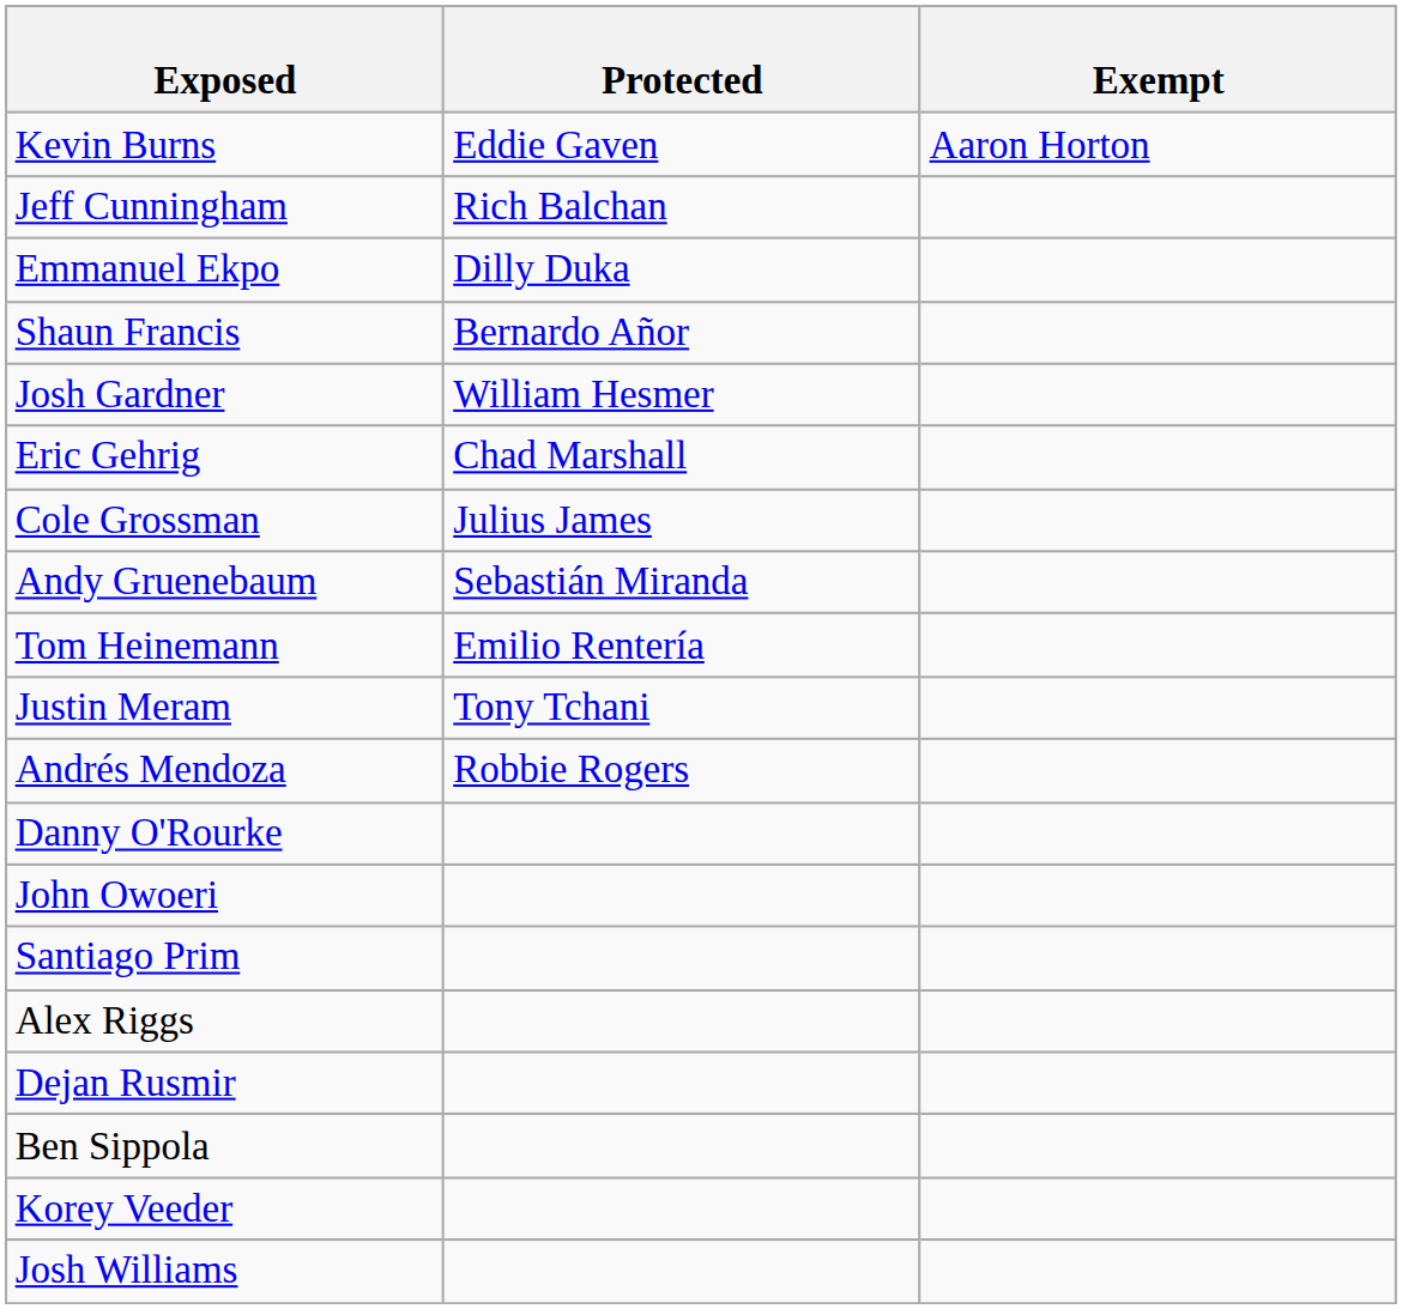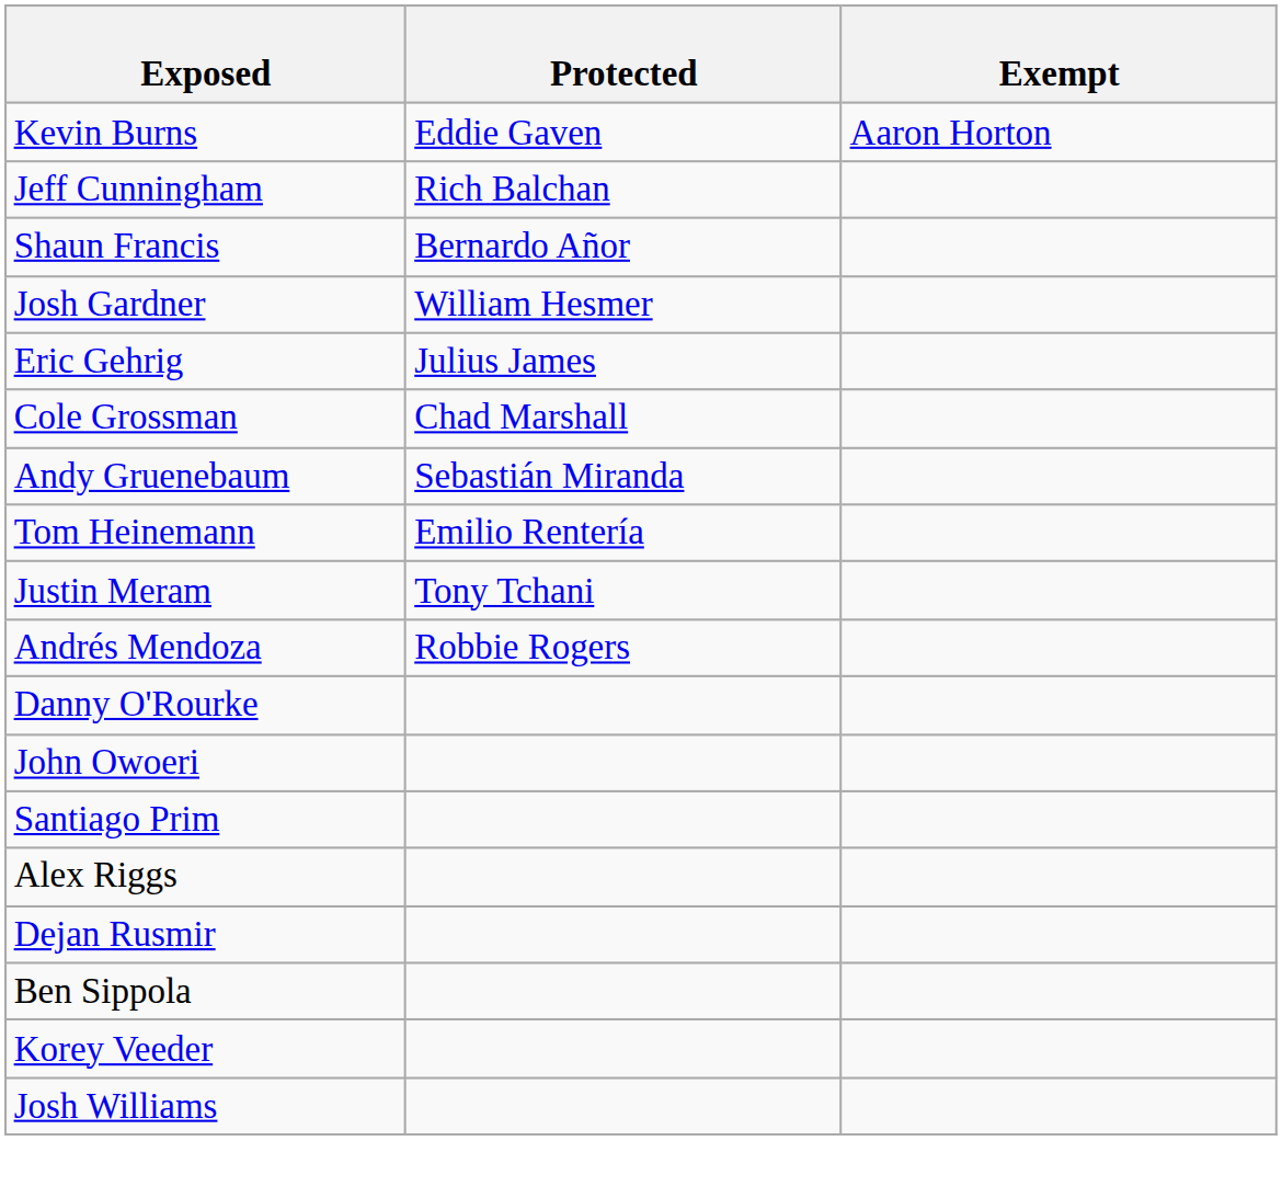- row: Emmanuel Ekpo | Dilly Duka
Eric Gehrig | Protected: Chad Marshall -> Julius James
Cole Grossman | Protected: Julius James -> Chad Marshall
